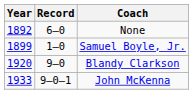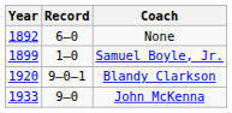Blandy Clarkson | Record: 9–0 -> 9–0–1
John McKenna | Record: 9–0–1 -> 9–0
